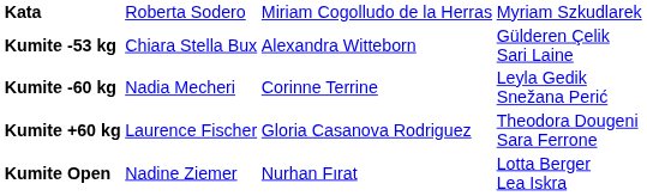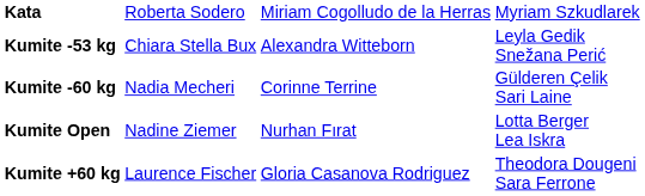Kumite -53 kg | column 4: Gülderen Çelik Sari Laine -> Leyla Gedik Snežana Perić
Kumite -60 kg | column 4: Leyla Gedik Snežana Perić -> Gülderen Çelik Sari Laine
rows swapped: Kumite +60 kg <-> Kumite Open
